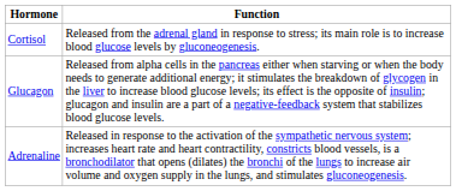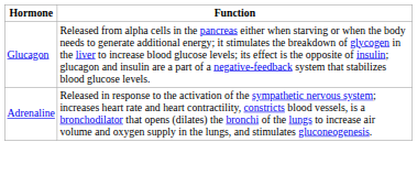- row: Cortisol | Released from the adrenal gland in response to stress; its main role is to increase blood glucose levels by gluconeogenesis.
